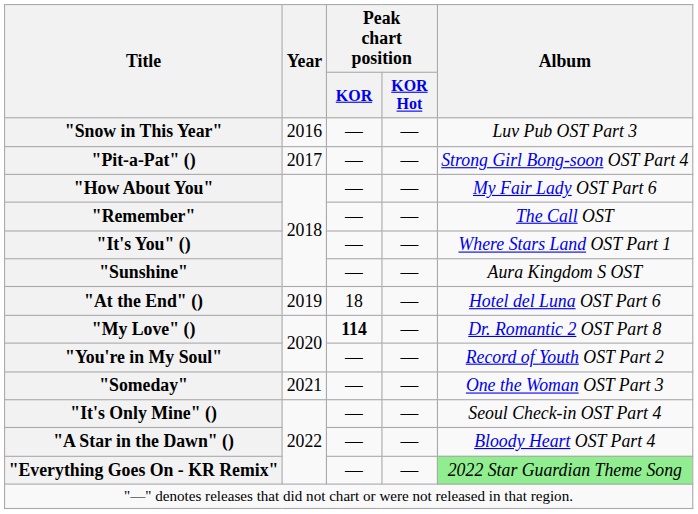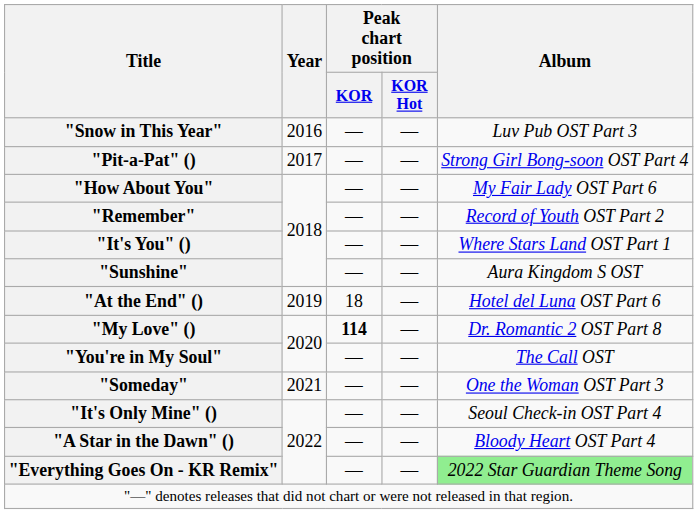"Remember" | Album: The Call OST -> Record of Youth OST Part 2
"You're in My Soul" | Album: Record of Youth OST Part 2 -> The Call OST
